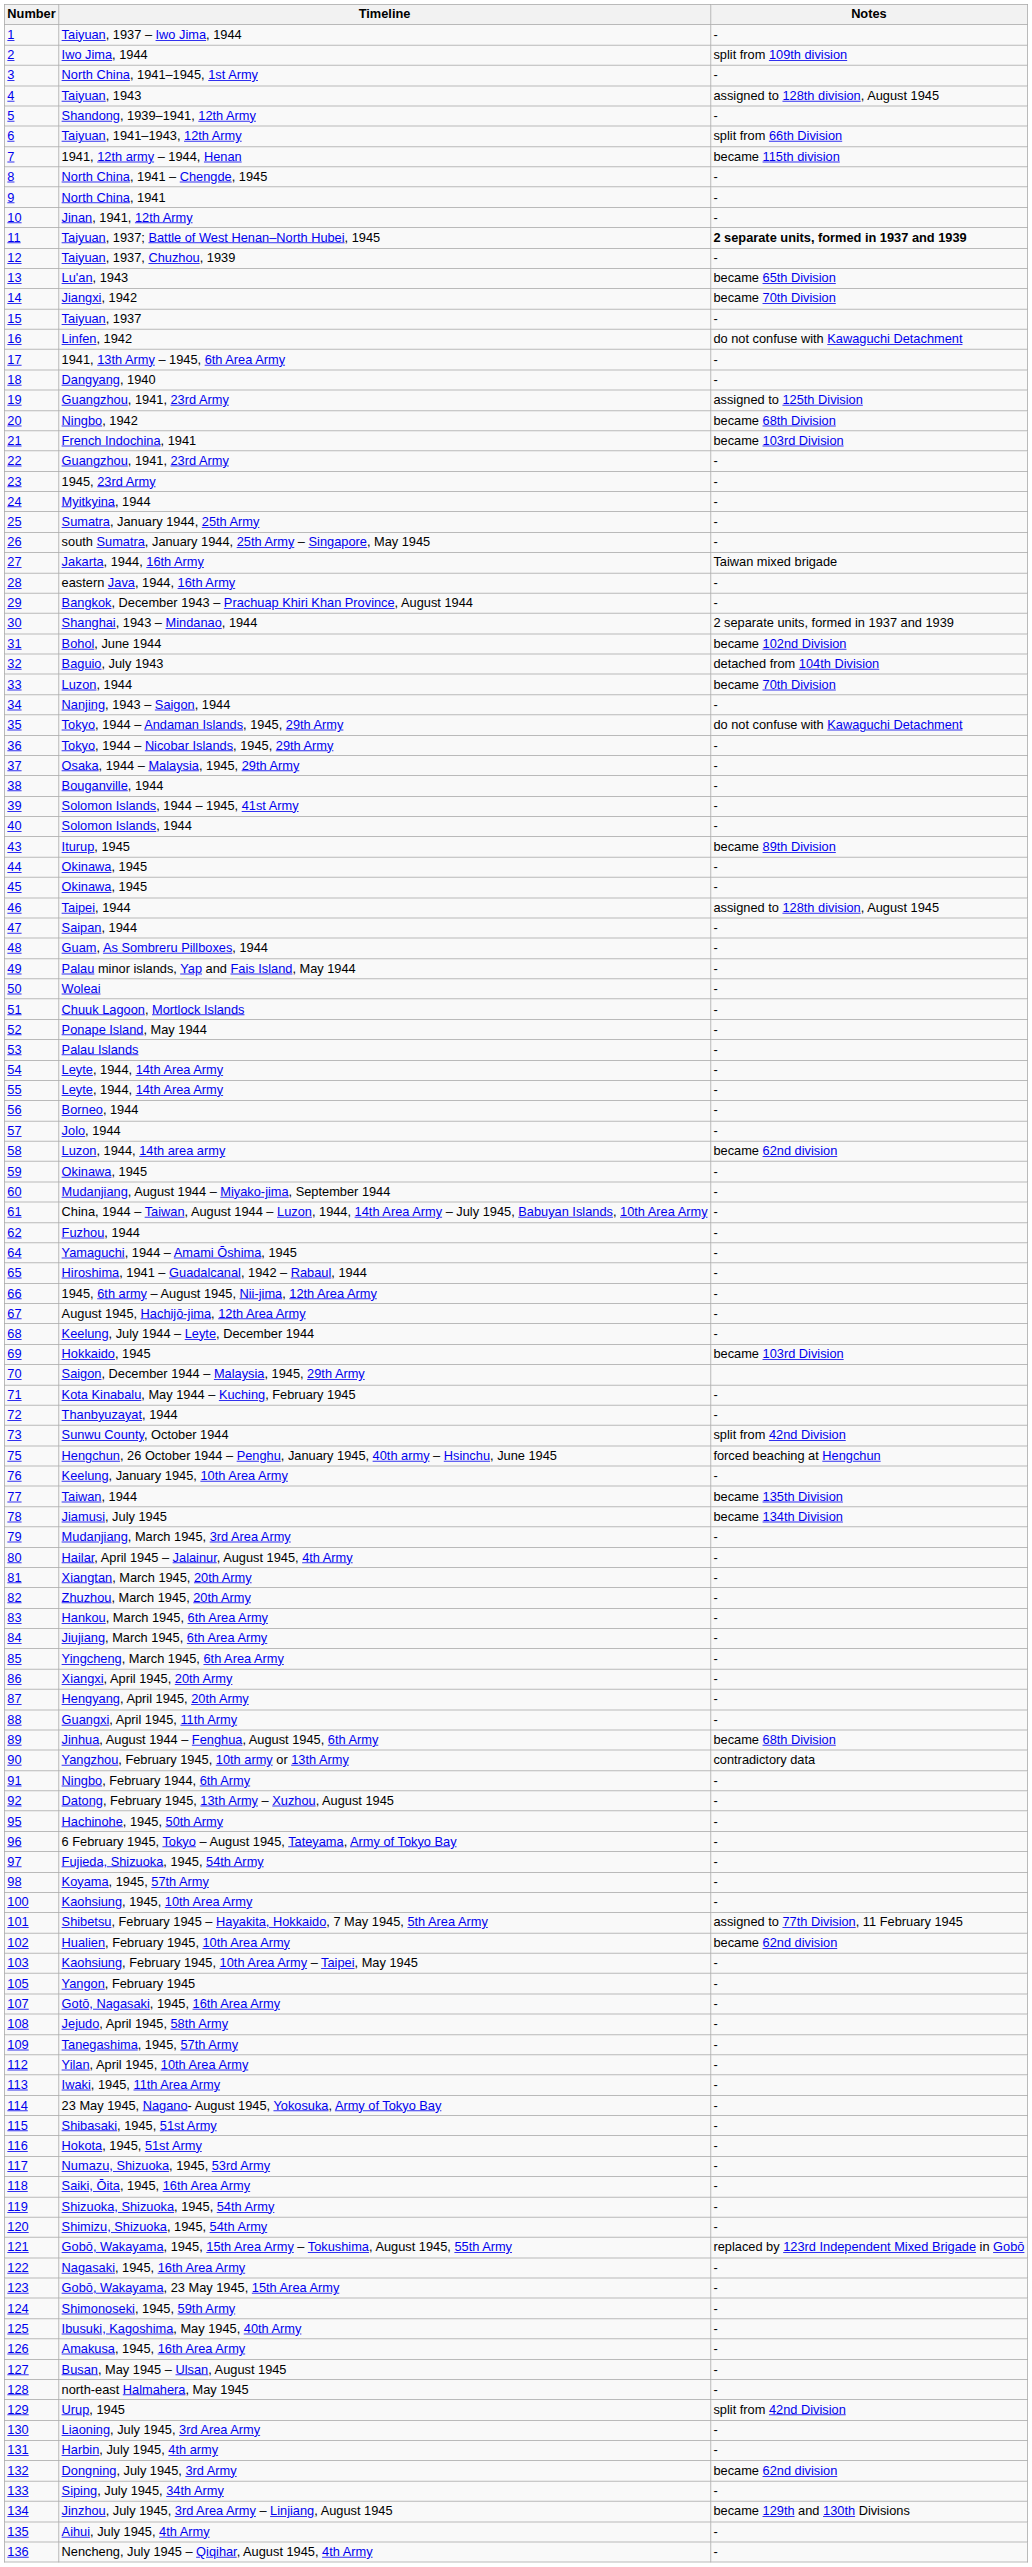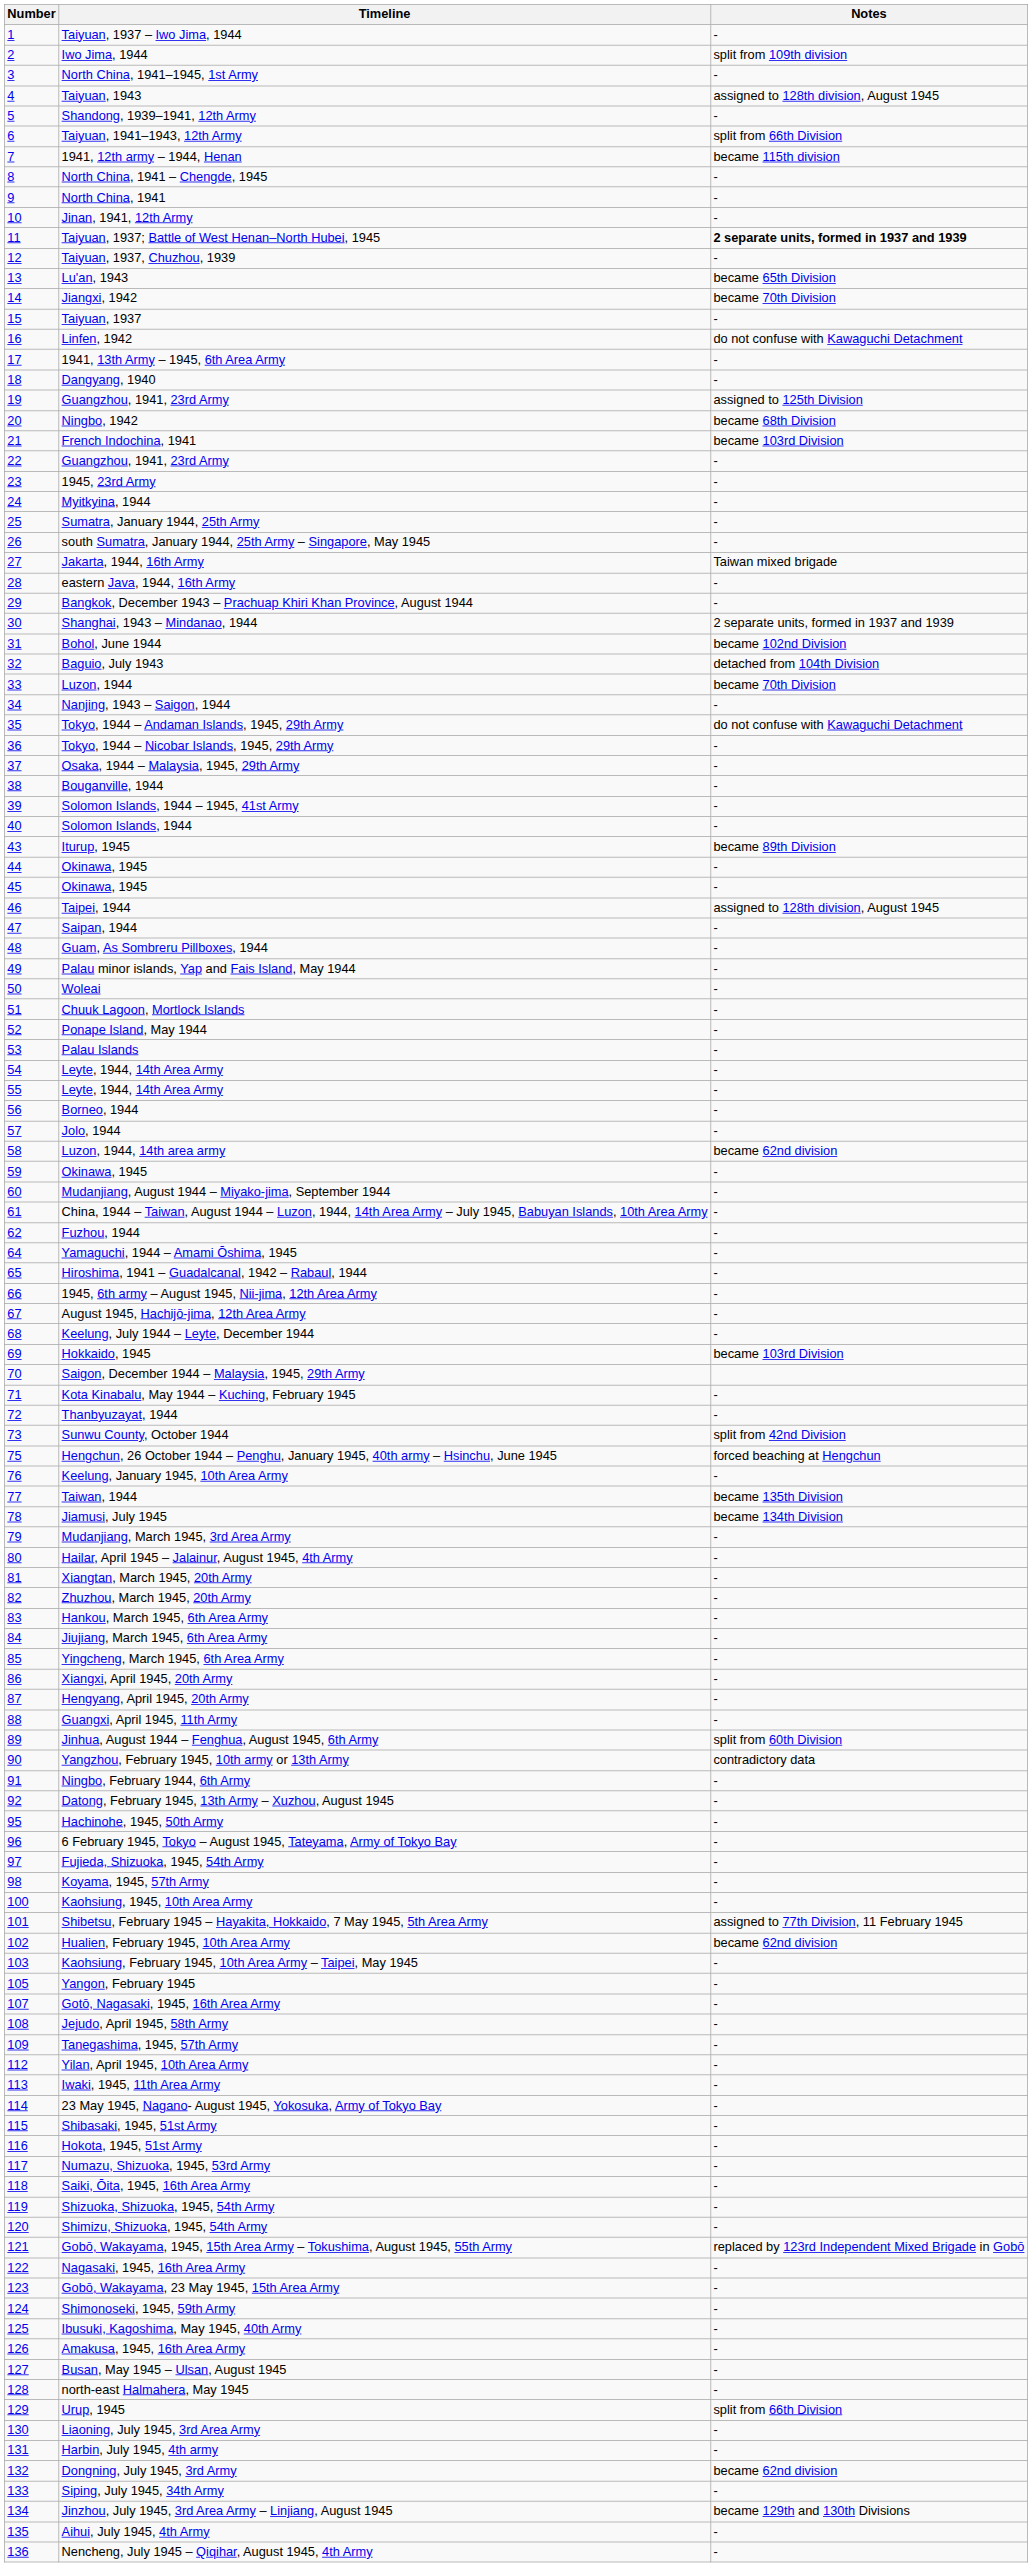Jinhua, August 1944 – Fenghua, August 1945, 6th Army | Notes: became 68th Division -> split from 60th Division
Urup, 1945 | Notes: split from 42nd Division -> split from 66th Division
